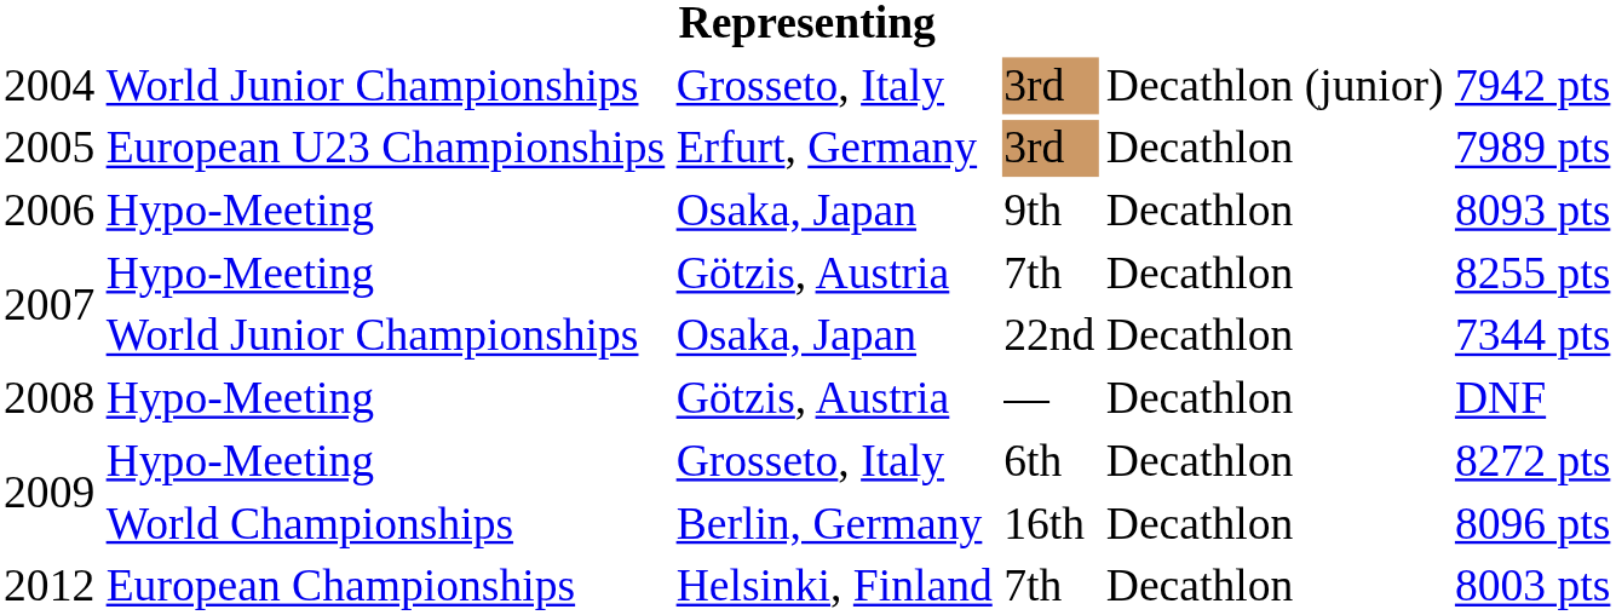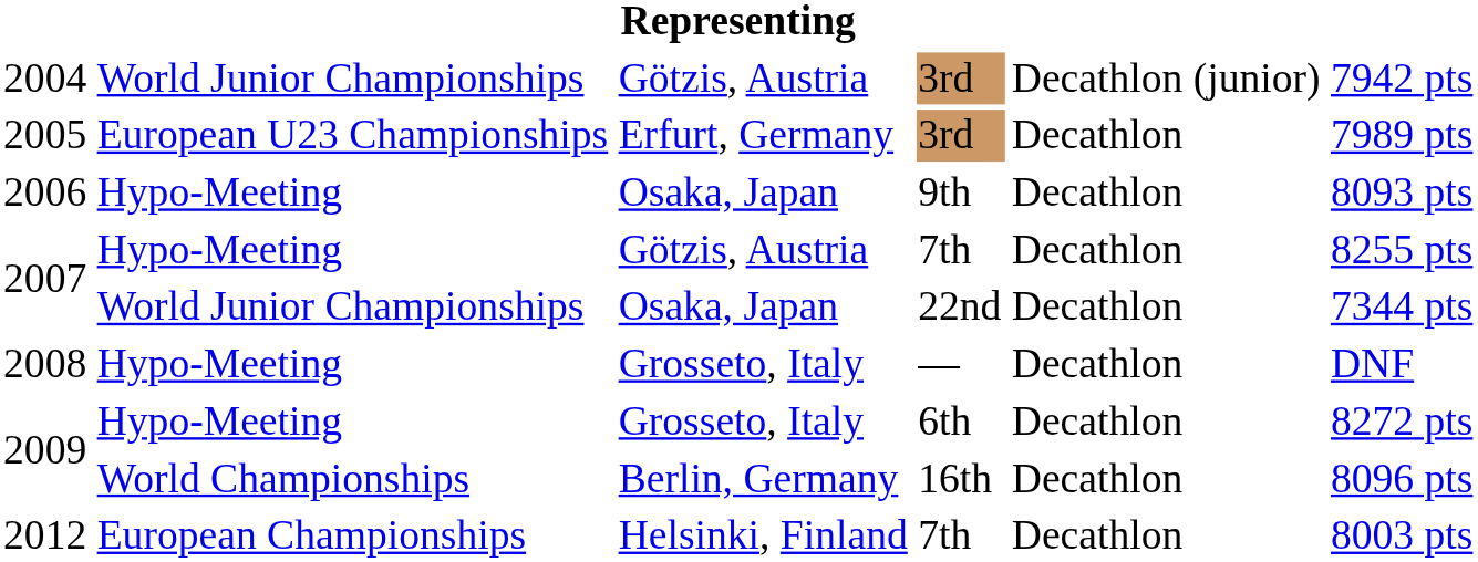2004 | column 3: Grosseto, Italy -> Götzis, Austria
2008 | column 3: Götzis, Austria -> Grosseto, Italy
